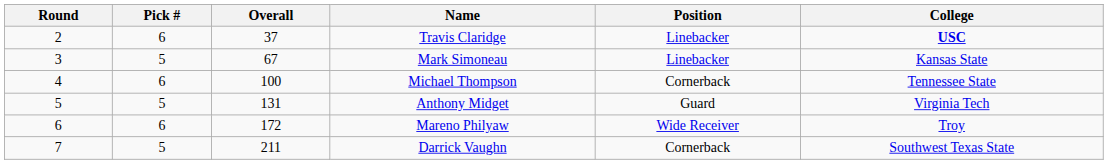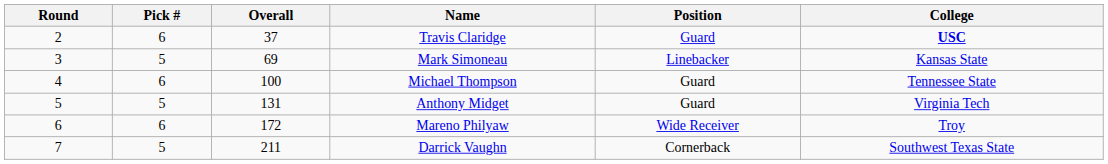Travis Claridge | Position: Linebacker -> Guard
Mark Simoneau | Overall: 67 -> 69
Michael Thompson | Position: Cornerback -> Guard
